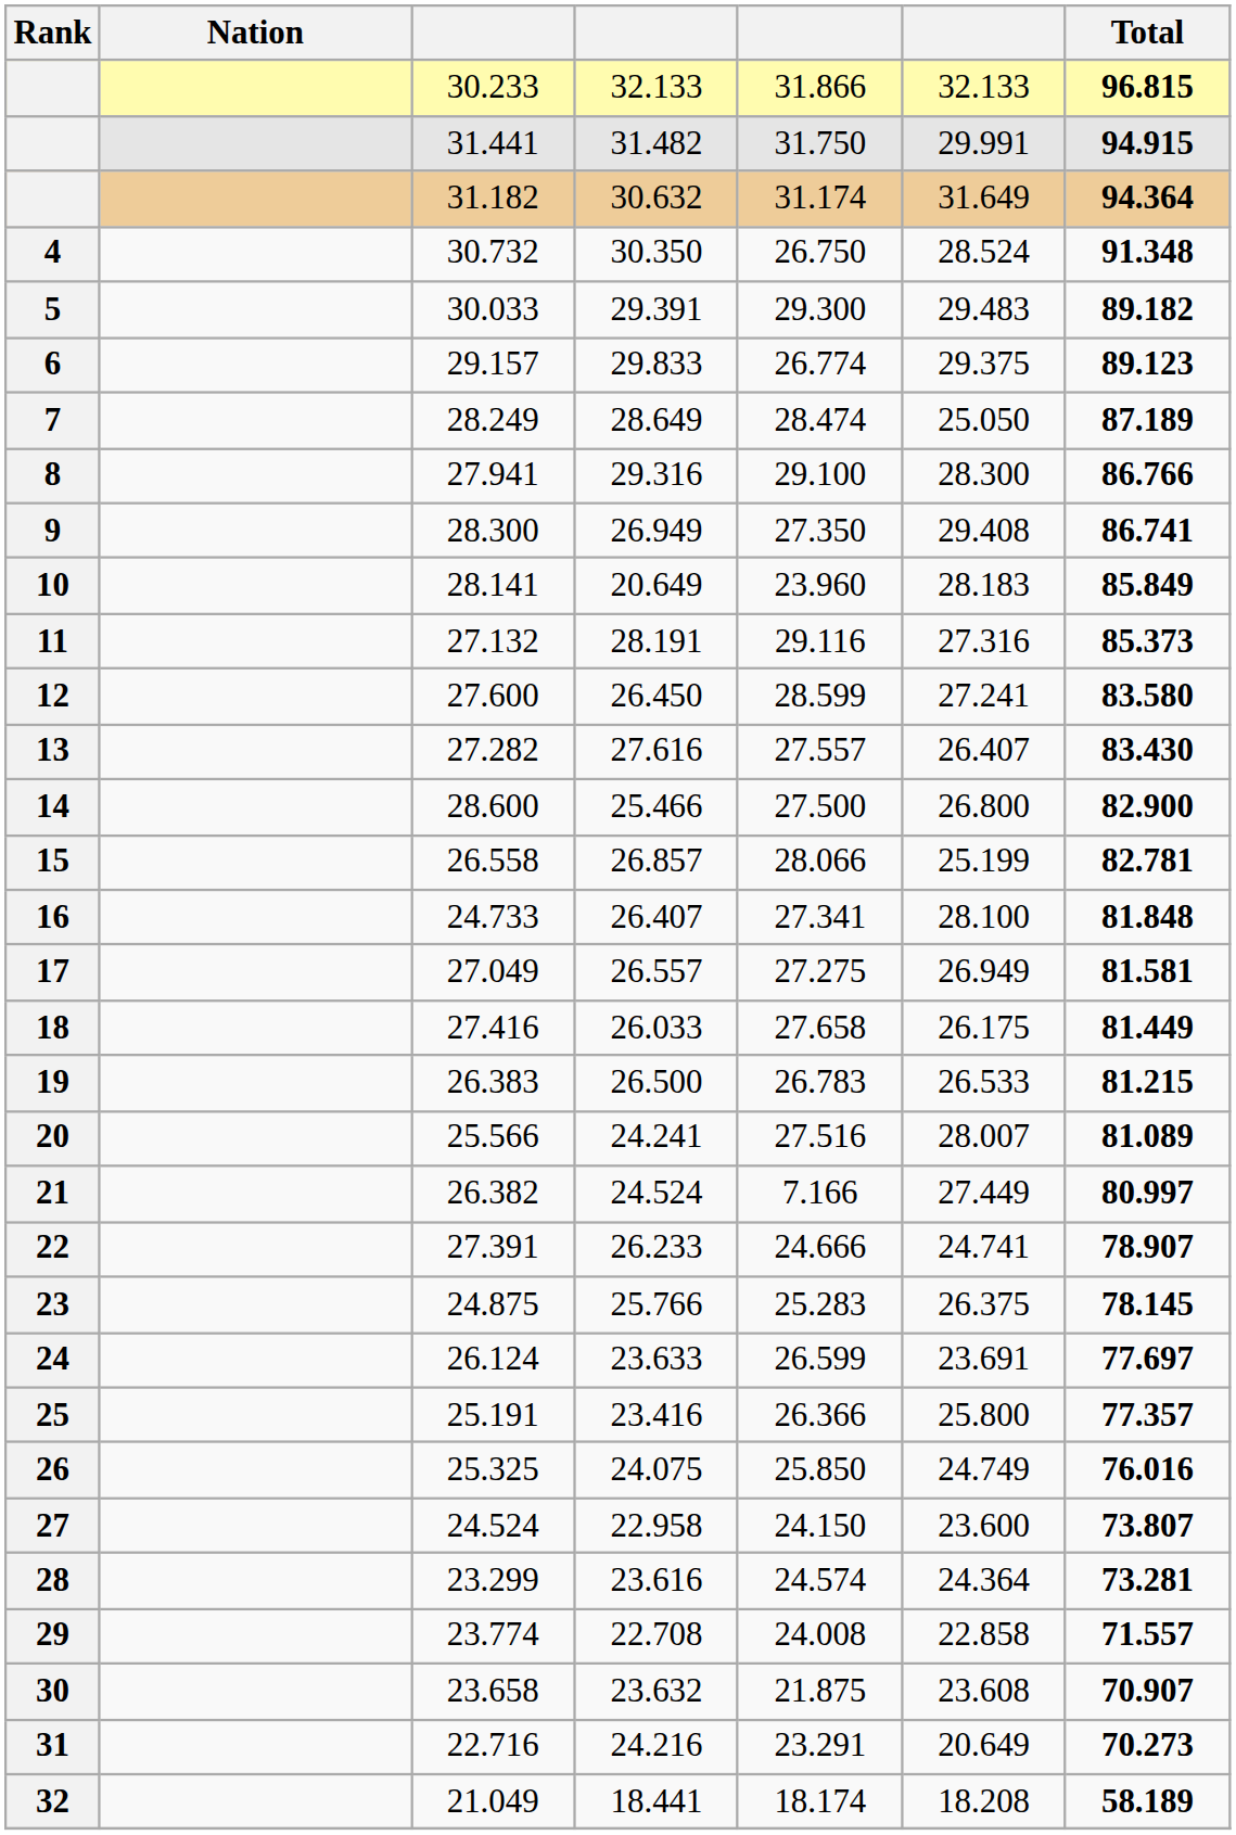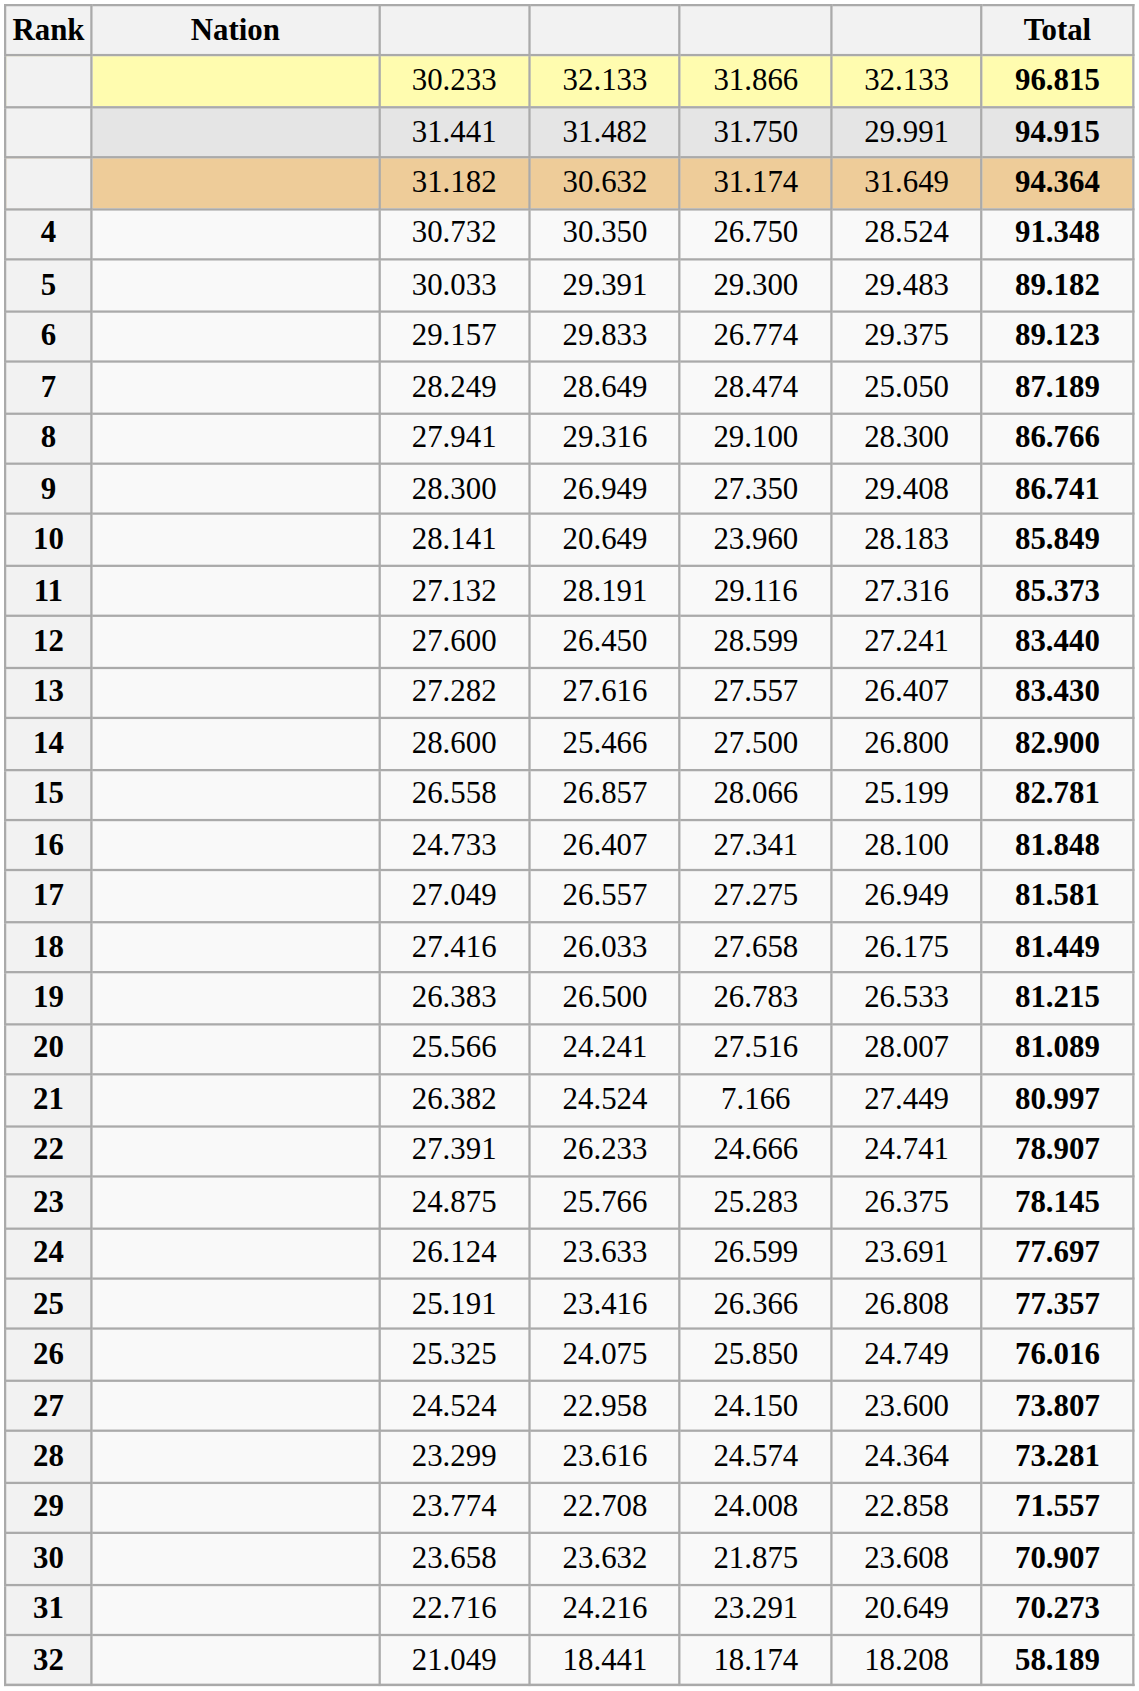27.600 | Total: 83.580 -> 83.440
25.191 | column 6: 25.800 -> 26.808
